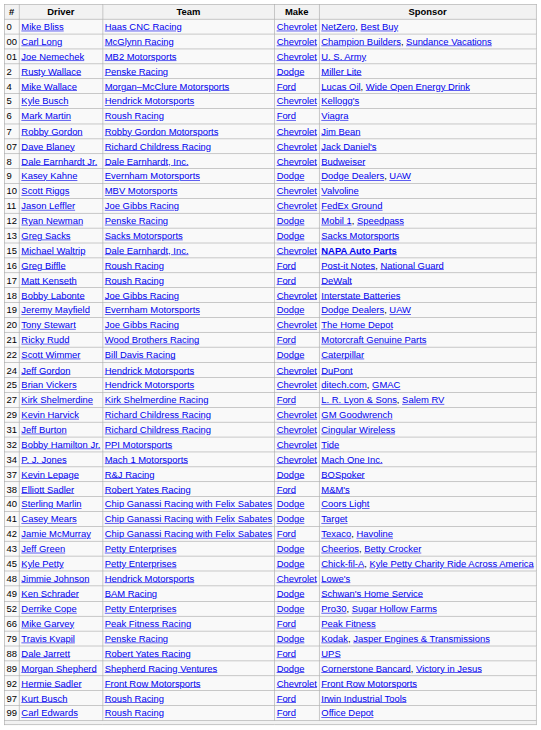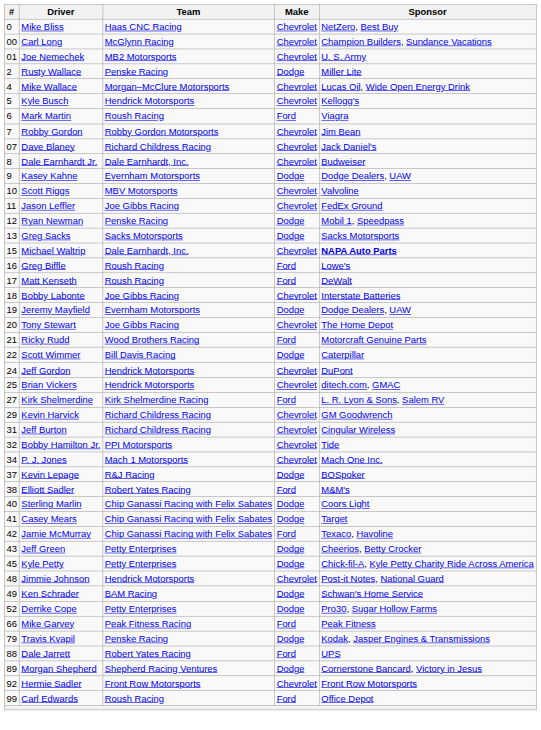Mike Wallace | Make: Ford -> Chevrolet
Greg Biffle | Sponsor: Post-it Notes, National Guard -> Lowe's
Jimmie Johnson | Sponsor: Lowe's -> Post-it Notes, National Guard
- row: 97 | Kurt Busch | Roush Racing | Ford | Irwin Industrial Tools
